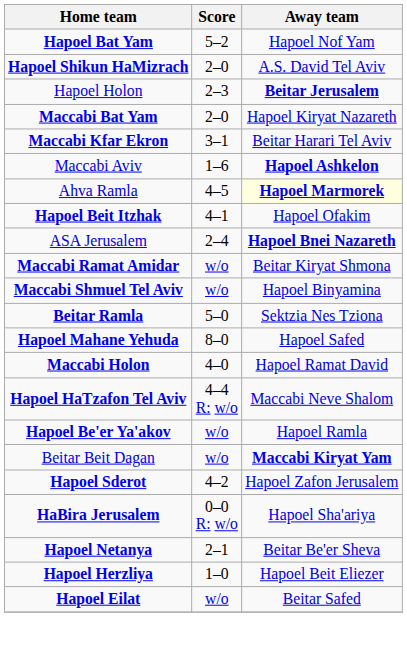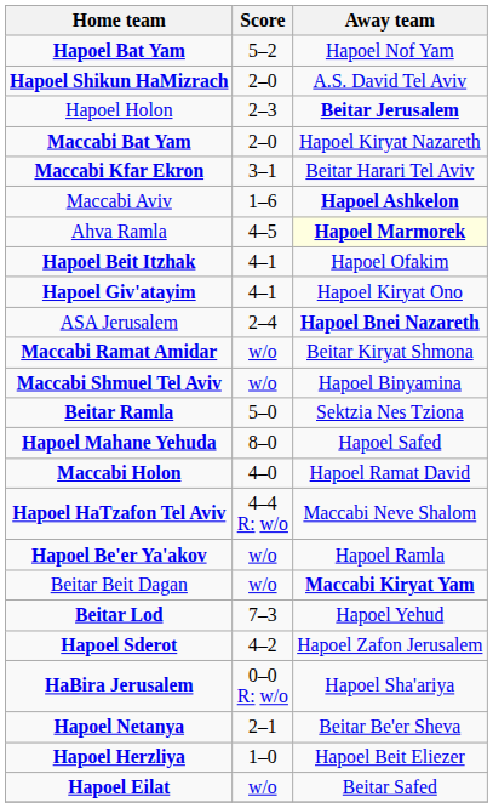+ row: Hapoel Giv'atayim | 4–1 | Hapoel Kiryat Ono
+ row: Beitar Lod | 7–3 | Hapoel Yehud
